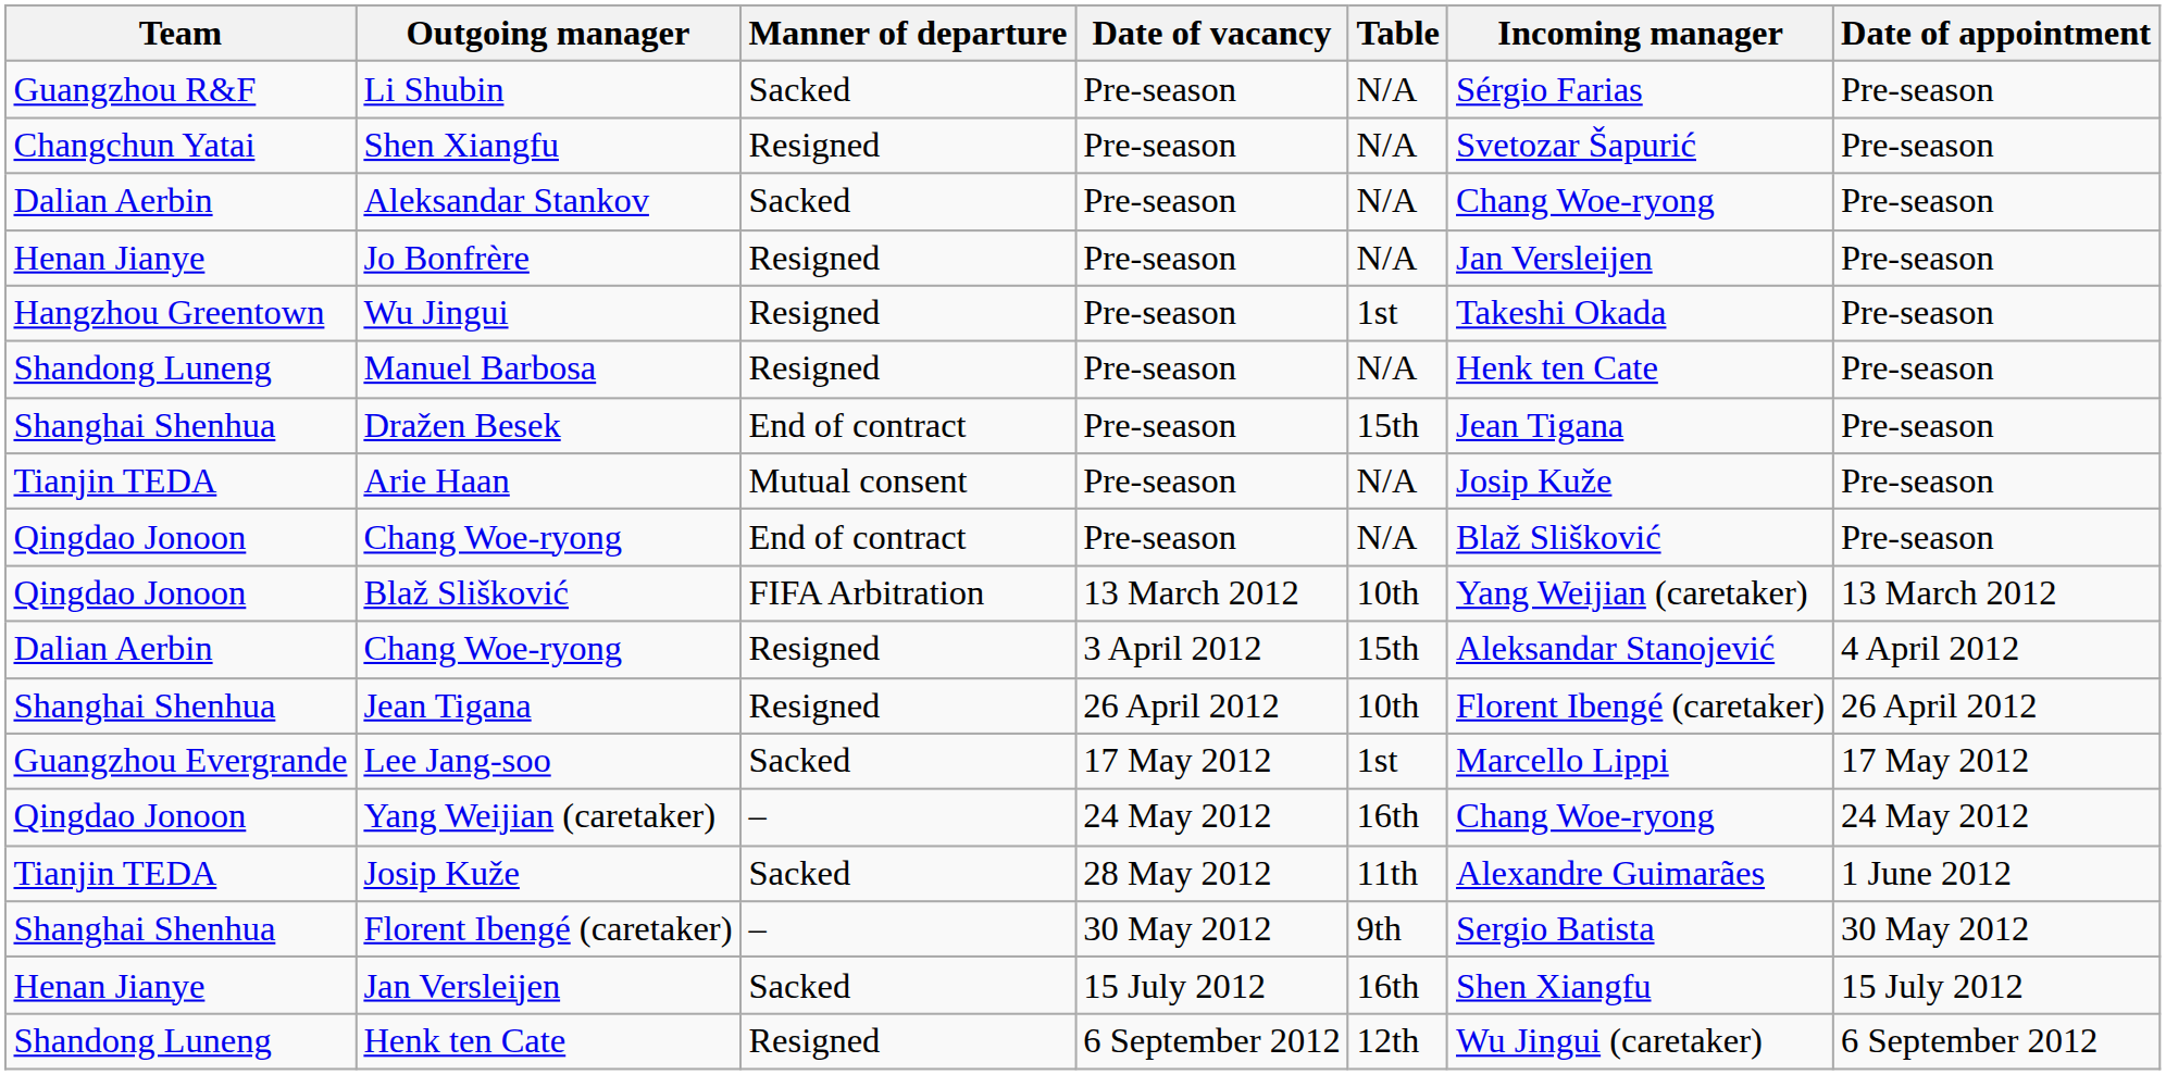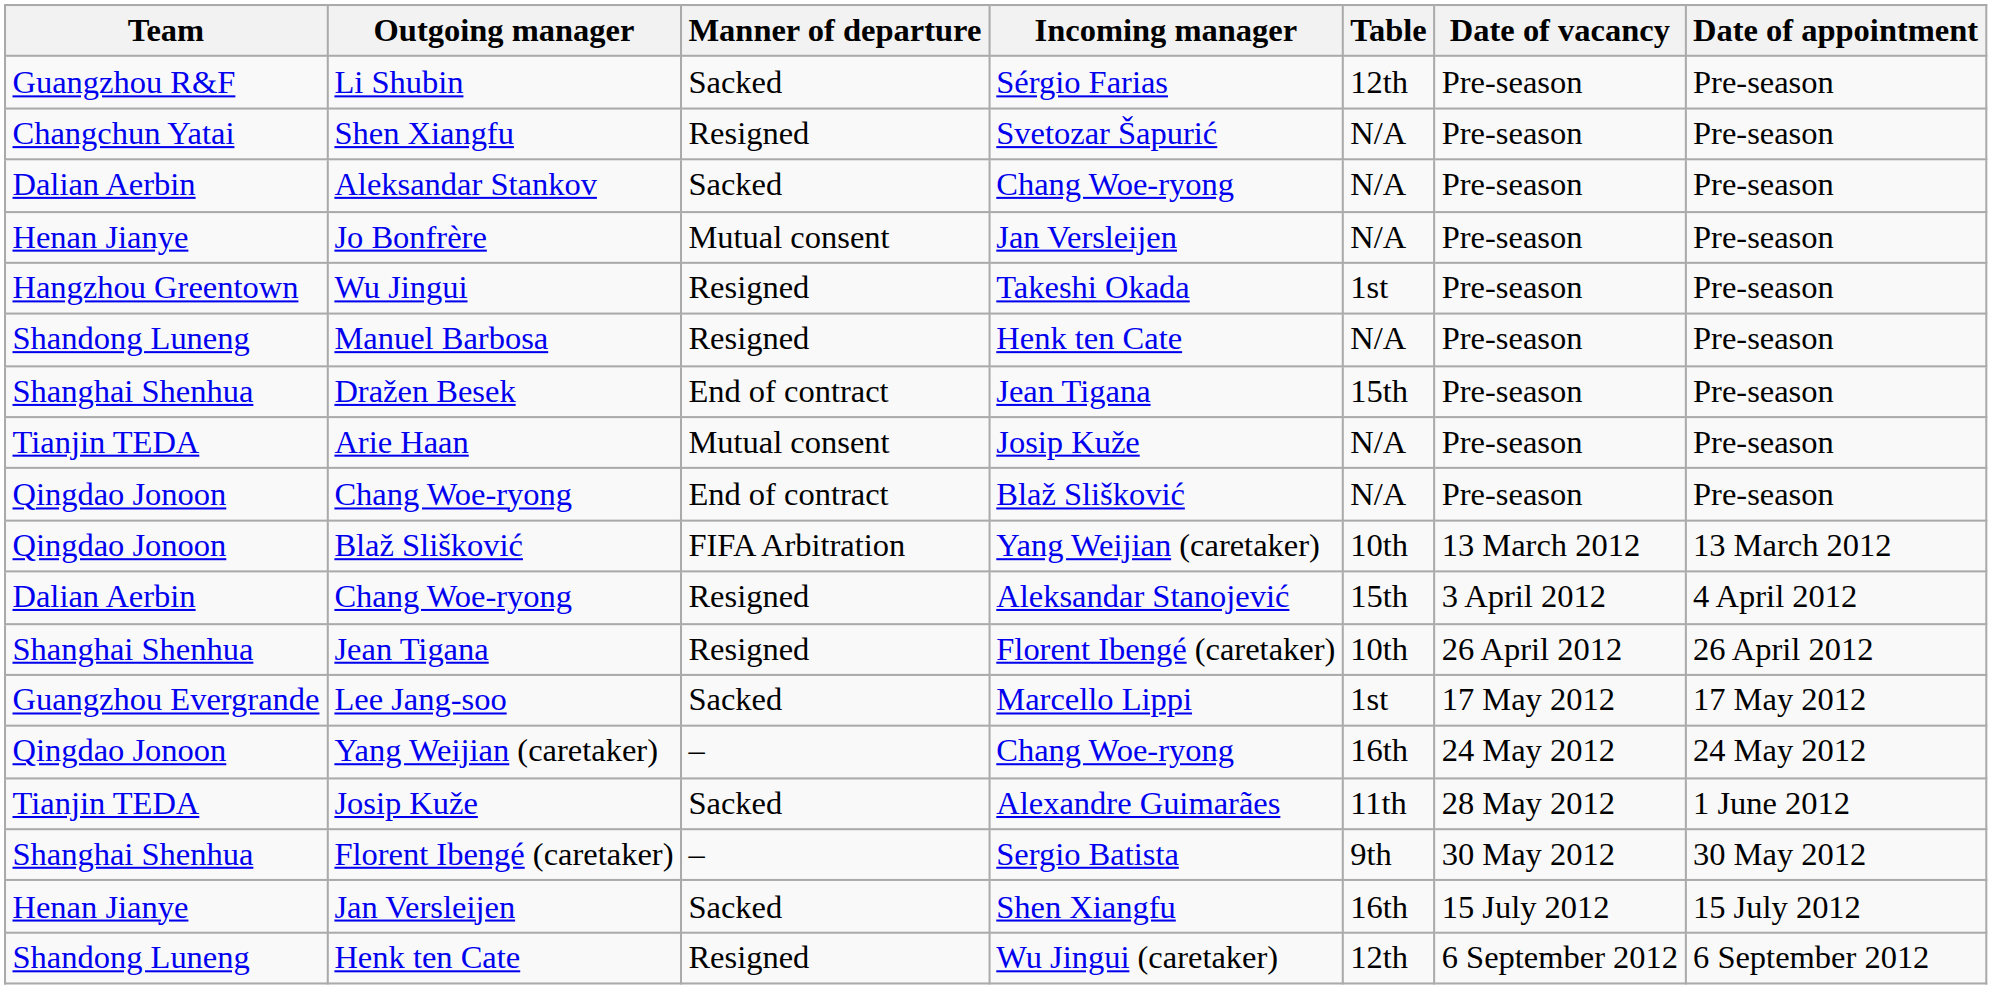columns swapped: Date of vacancy <-> Incoming manager
Li Shubin | Table: N/A -> 12th
Jo Bonfrère | Manner of departure: Resigned -> Mutual consent
